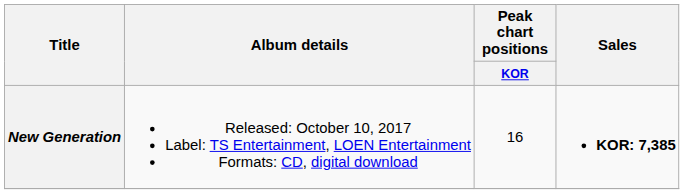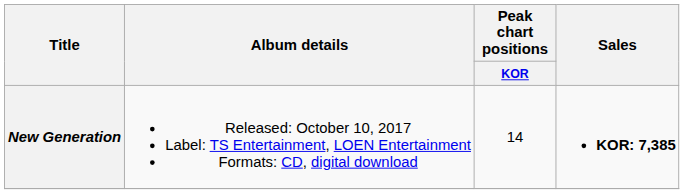New Generation | Peak chart positions / KOR: 16 -> 14
